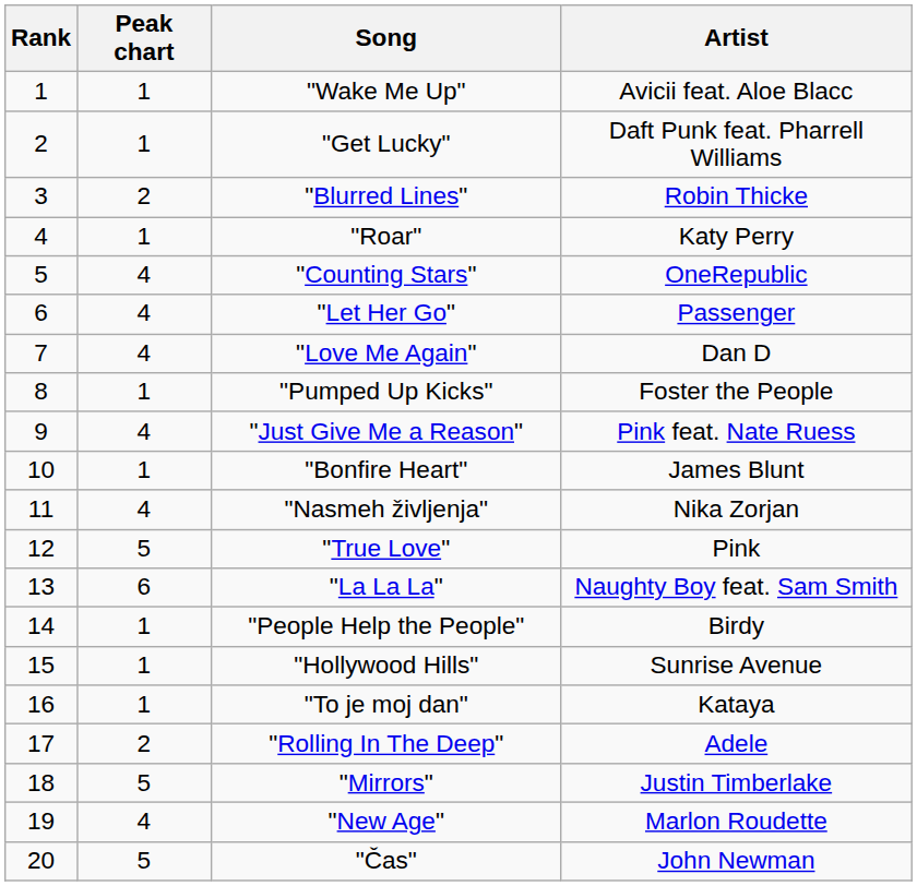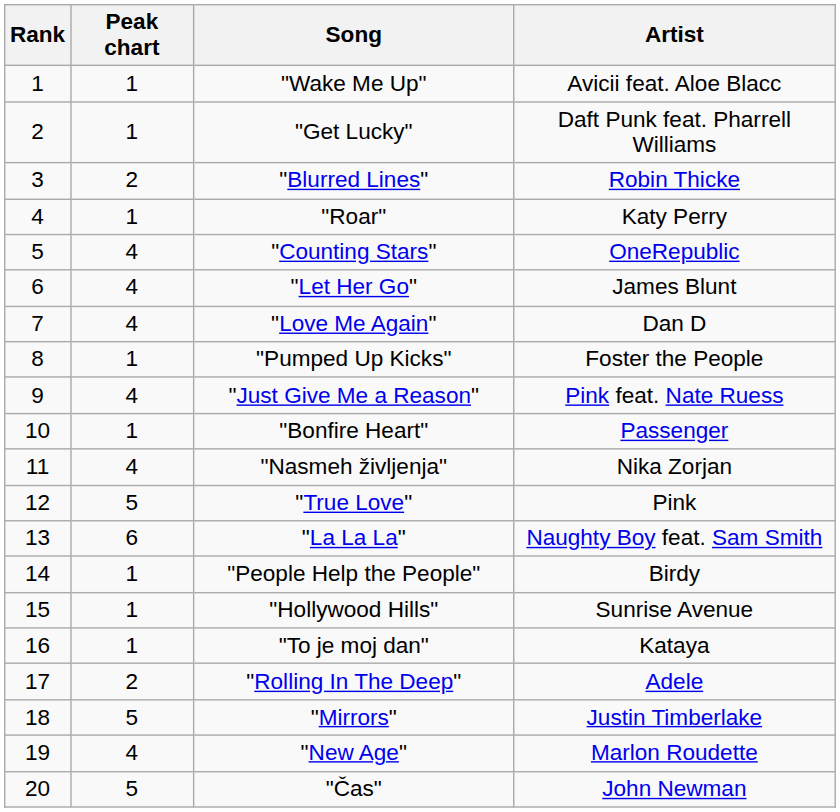"Let Her Go" | Artist: Passenger -> James Blunt
"Bonfire Heart" | Artist: James Blunt -> Passenger
